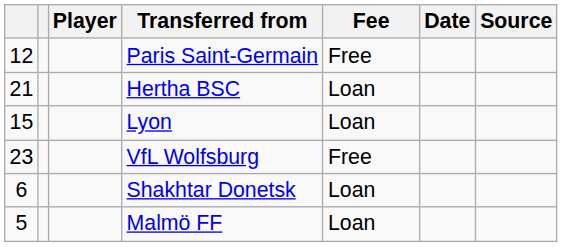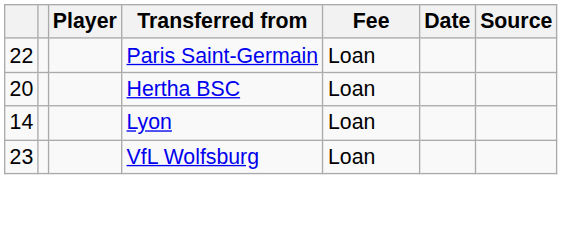Paris Saint-Germain | column 1: 12 -> 22
Paris Saint-Germain | Fee: Free -> Loan
Hertha BSC | column 1: 21 -> 20
Lyon | column 1: 15 -> 14
VfL Wolfsburg | Fee: Free -> Loan
- row: 6 | Shakhtar Donetsk | Loan
- row: 5 | Malmö FF | Loan
